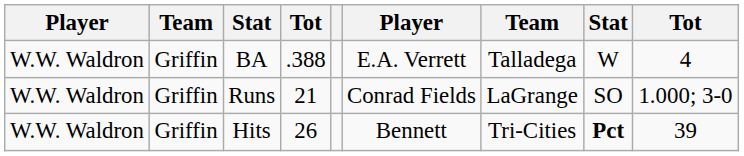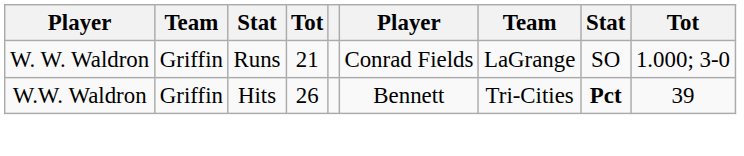- row: W.W. Waldron | Griffin | BA | .388 | E.A. Verrett | Talladega | W | 4
Runs | column 1: W.W. Waldron -> W. W. Waldron
